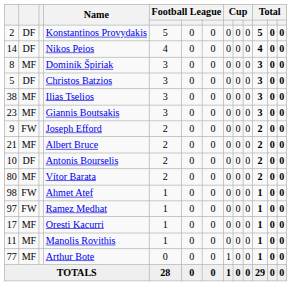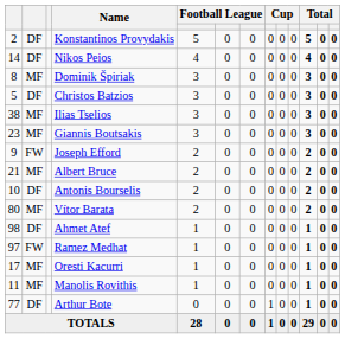Ahmet Atef | column 2: FW -> DF
Arthur Bote | column 2: MF -> DF
